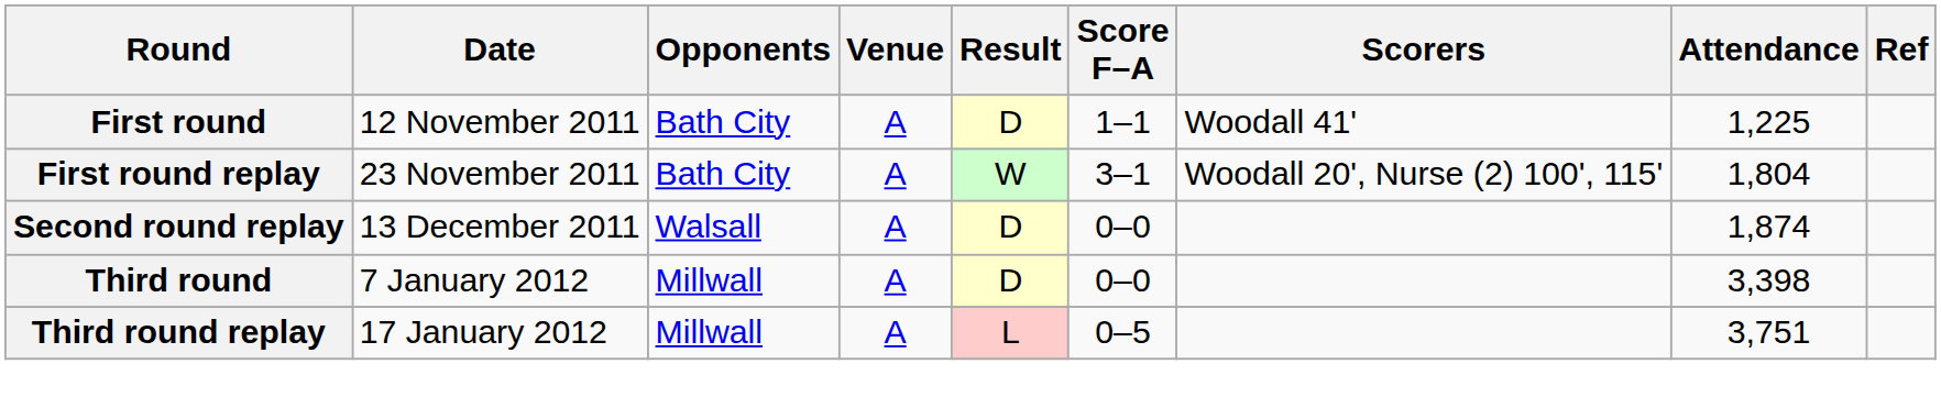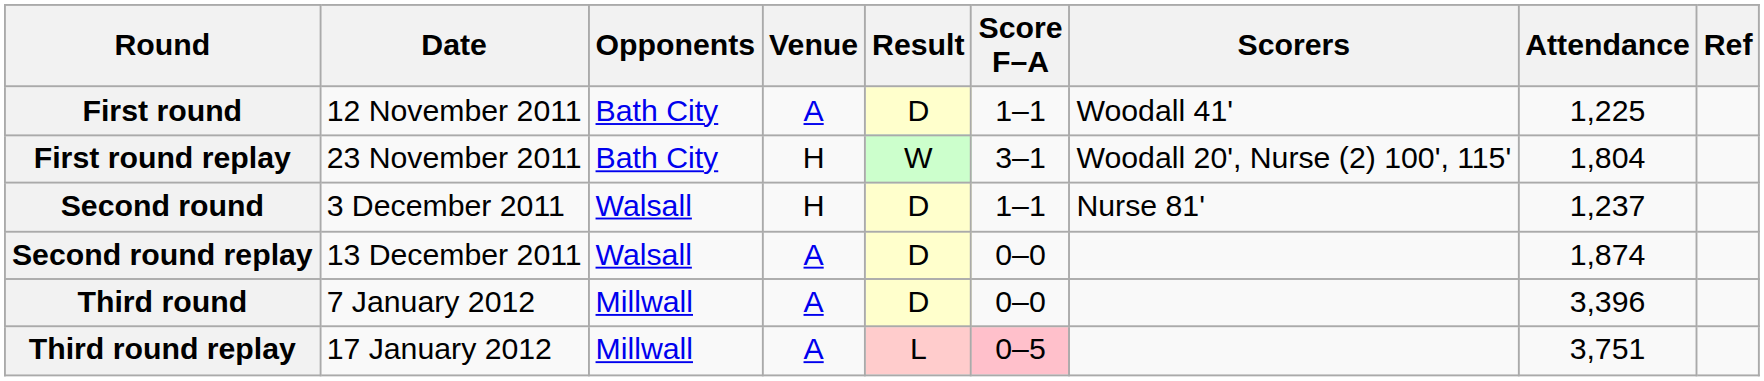First round replay | Venue: A -> H
+ row: Second round | 3 December 2011 | Walsall | H | D | 1–1 | Nurse 81' | 1,237
Third round | Attendance: 3,398 -> 3,396
Third round replay | Score F–A: no background -> pink background
